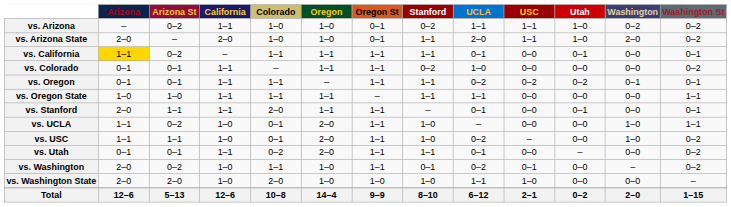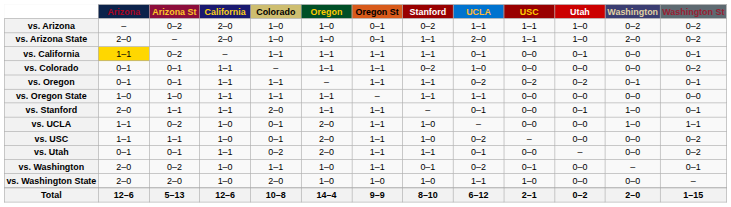vs. Arizona | California: 1–1 -> 2–0
vs. Oregon State | Washington St: 1–1 -> 0–0
vs. Stanford | Washington: 0–0 -> 1–0
vs. USC | Washington: 1–0 -> 0–0
vs. Washington | Washington St: 0–2 -> 0–1
